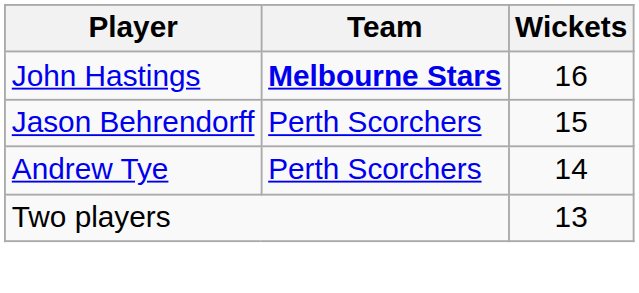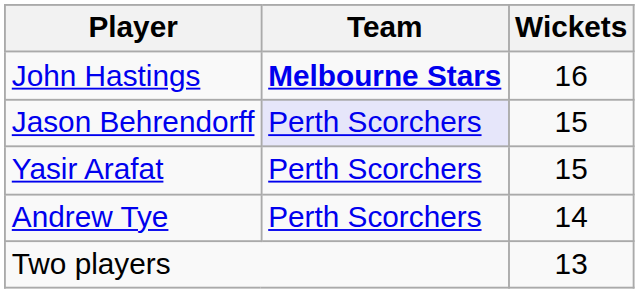Jason Behrendorff | Team: no background -> lavender background
+ row: Yasir Arafat | Perth Scorchers | 15
